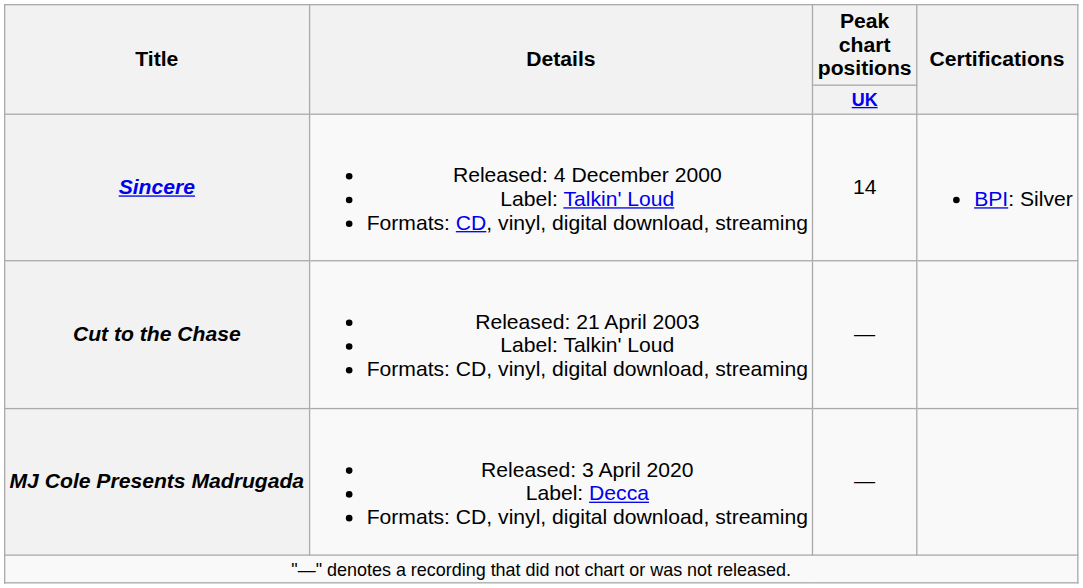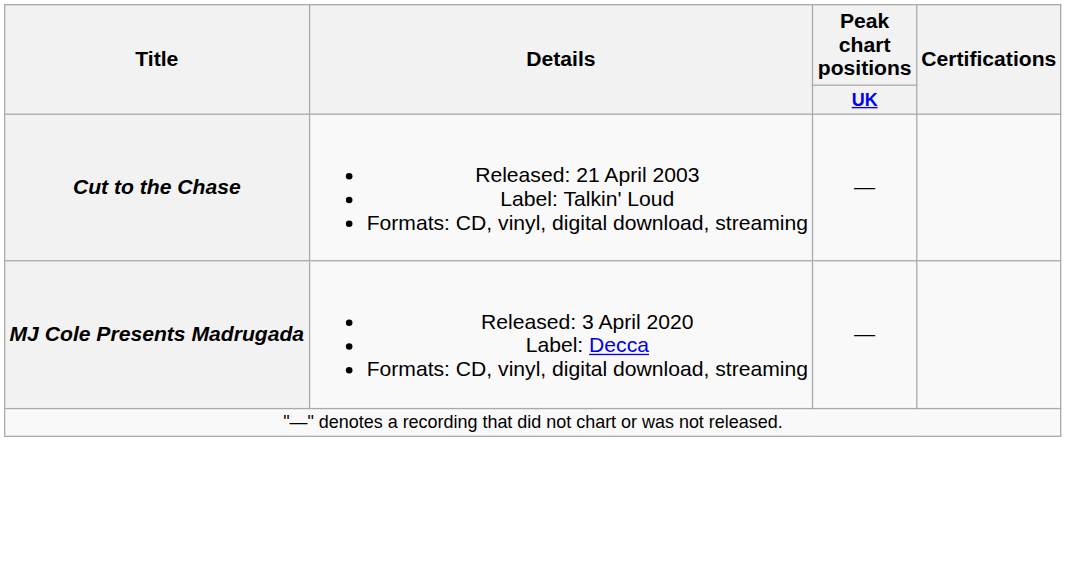- row: Sincere | Released: 4 December 2000 Label: Talkin' Loud Formats: CD, vinyl, digital download, streaming | 14 | BPI: Silver
